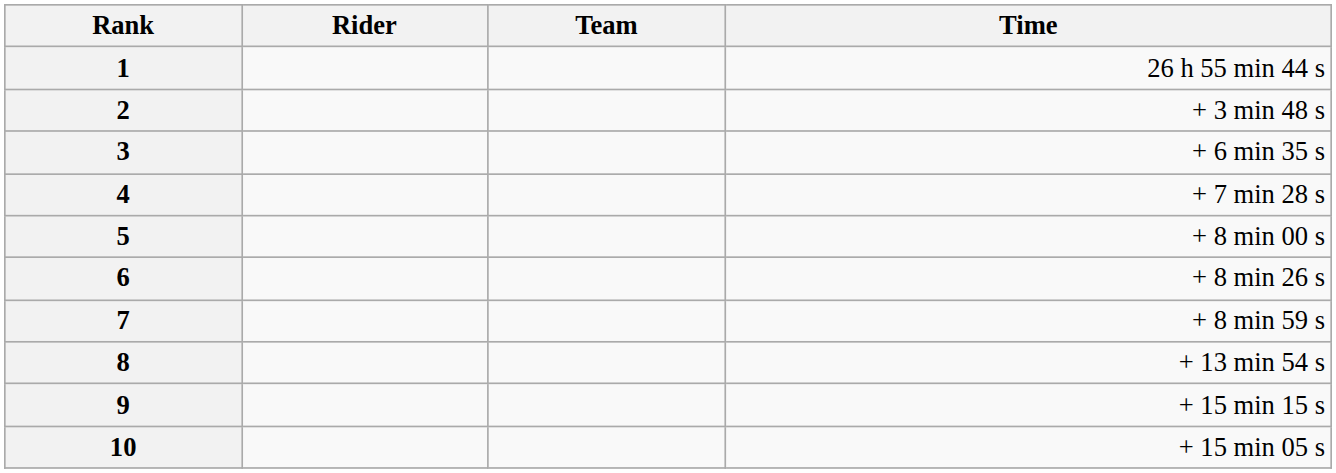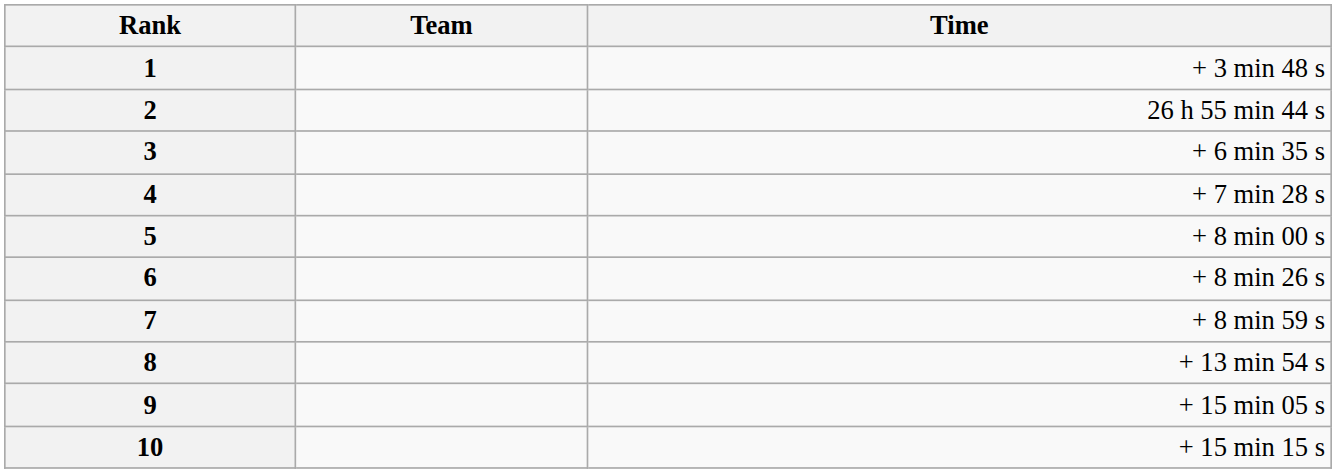- column: Rider
1 | Time: 26 h 55 min 44 s -> + 3 min 48 s
2 | Time: + 3 min 48 s -> 26 h 55 min 44 s
9 | Time: + 15 min 15 s -> + 15 min 05 s
10 | Time: + 15 min 05 s -> + 15 min 15 s
